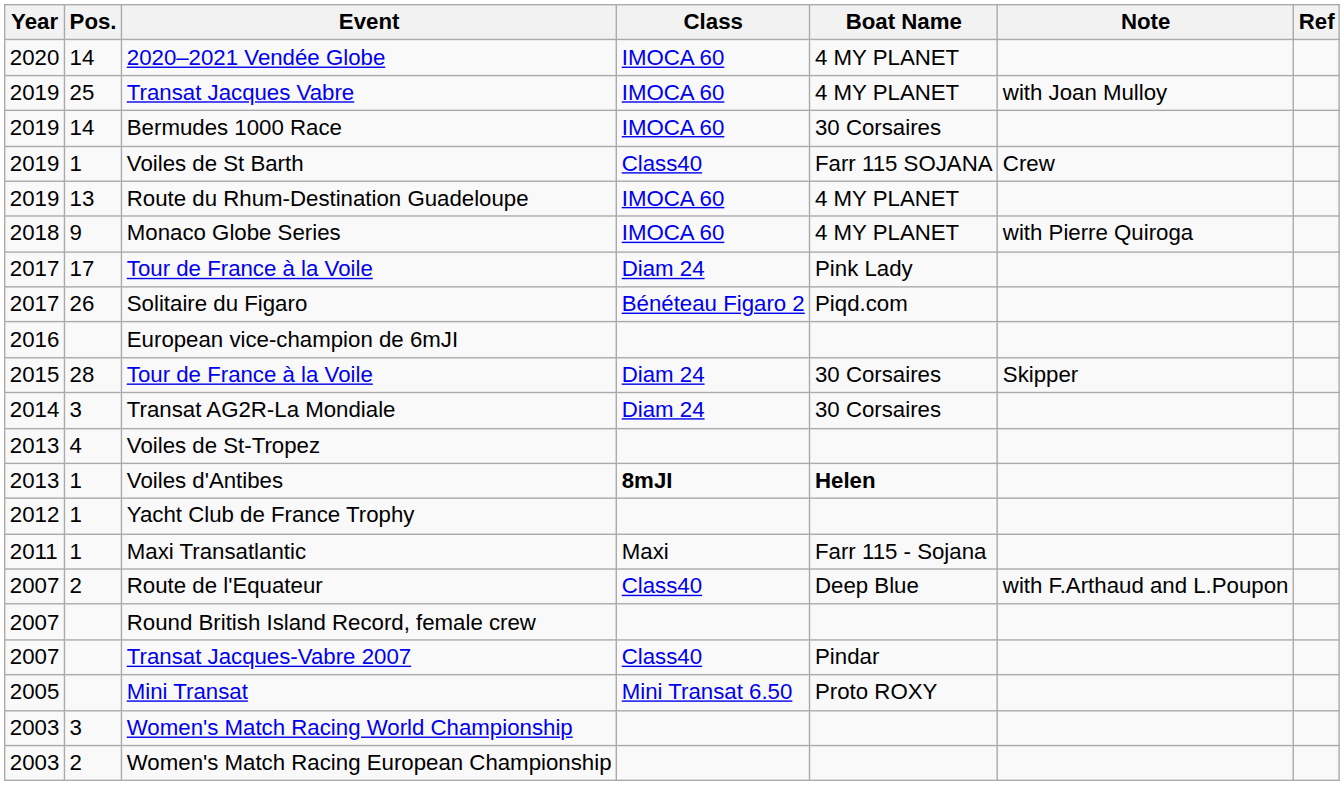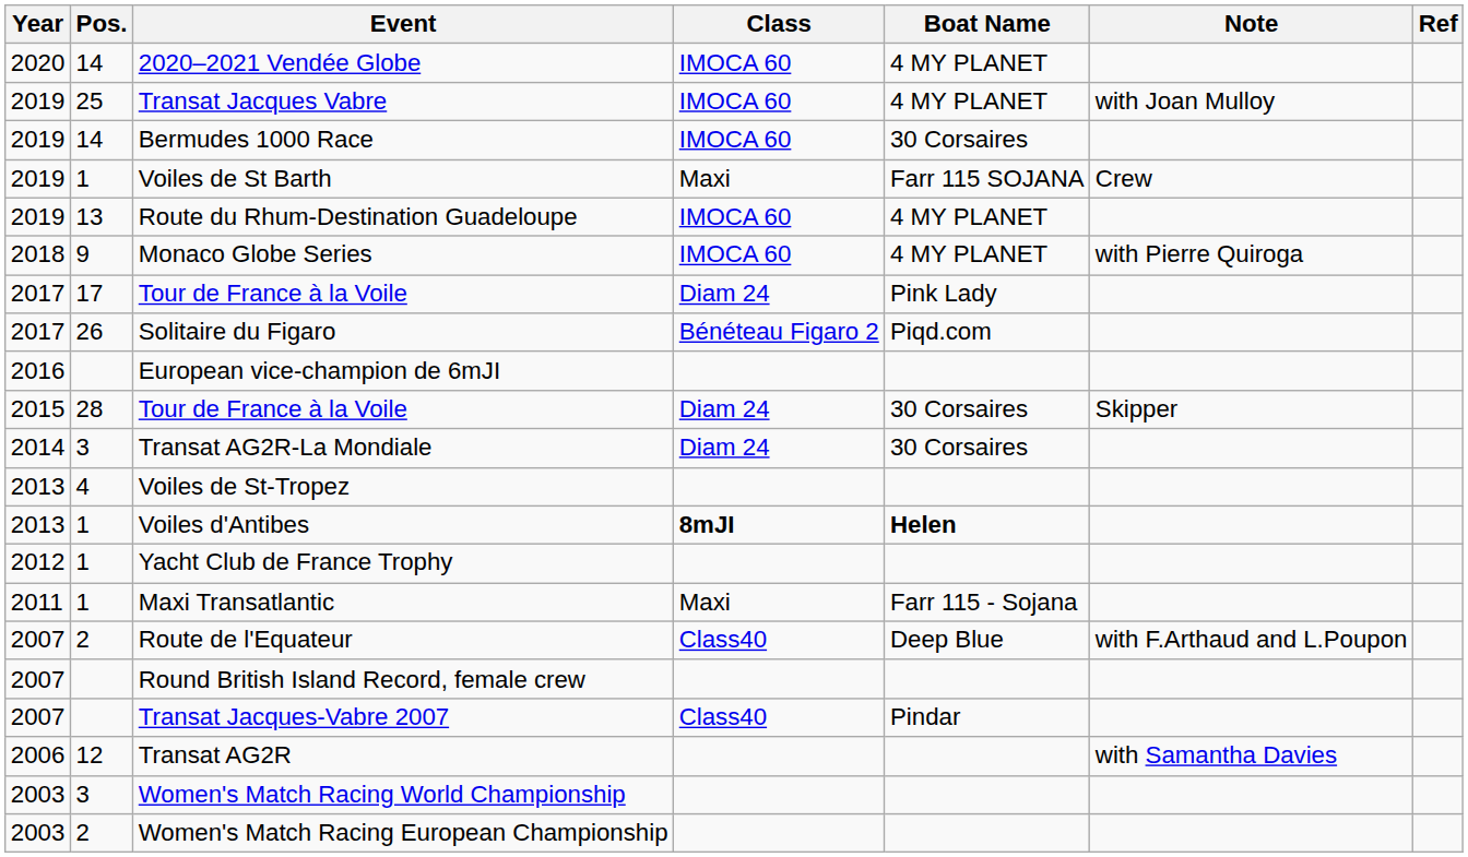Voiles de St Barth | Class: Class40 -> Maxi
+ row: 2006 | 12 | Transat AG2R | with Samantha Davies
- row: 2005 | Mini Transat | Mini Transat 6.50 | Proto ROXY
